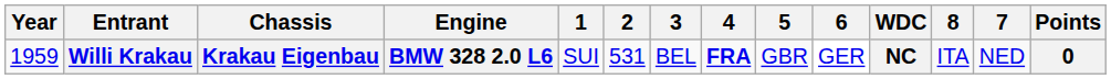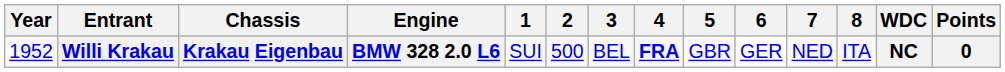columns swapped: 7 <-> WDC
Willi Krakau | Year: 1959 -> 1952
Willi Krakau | 2: 531 -> 500
